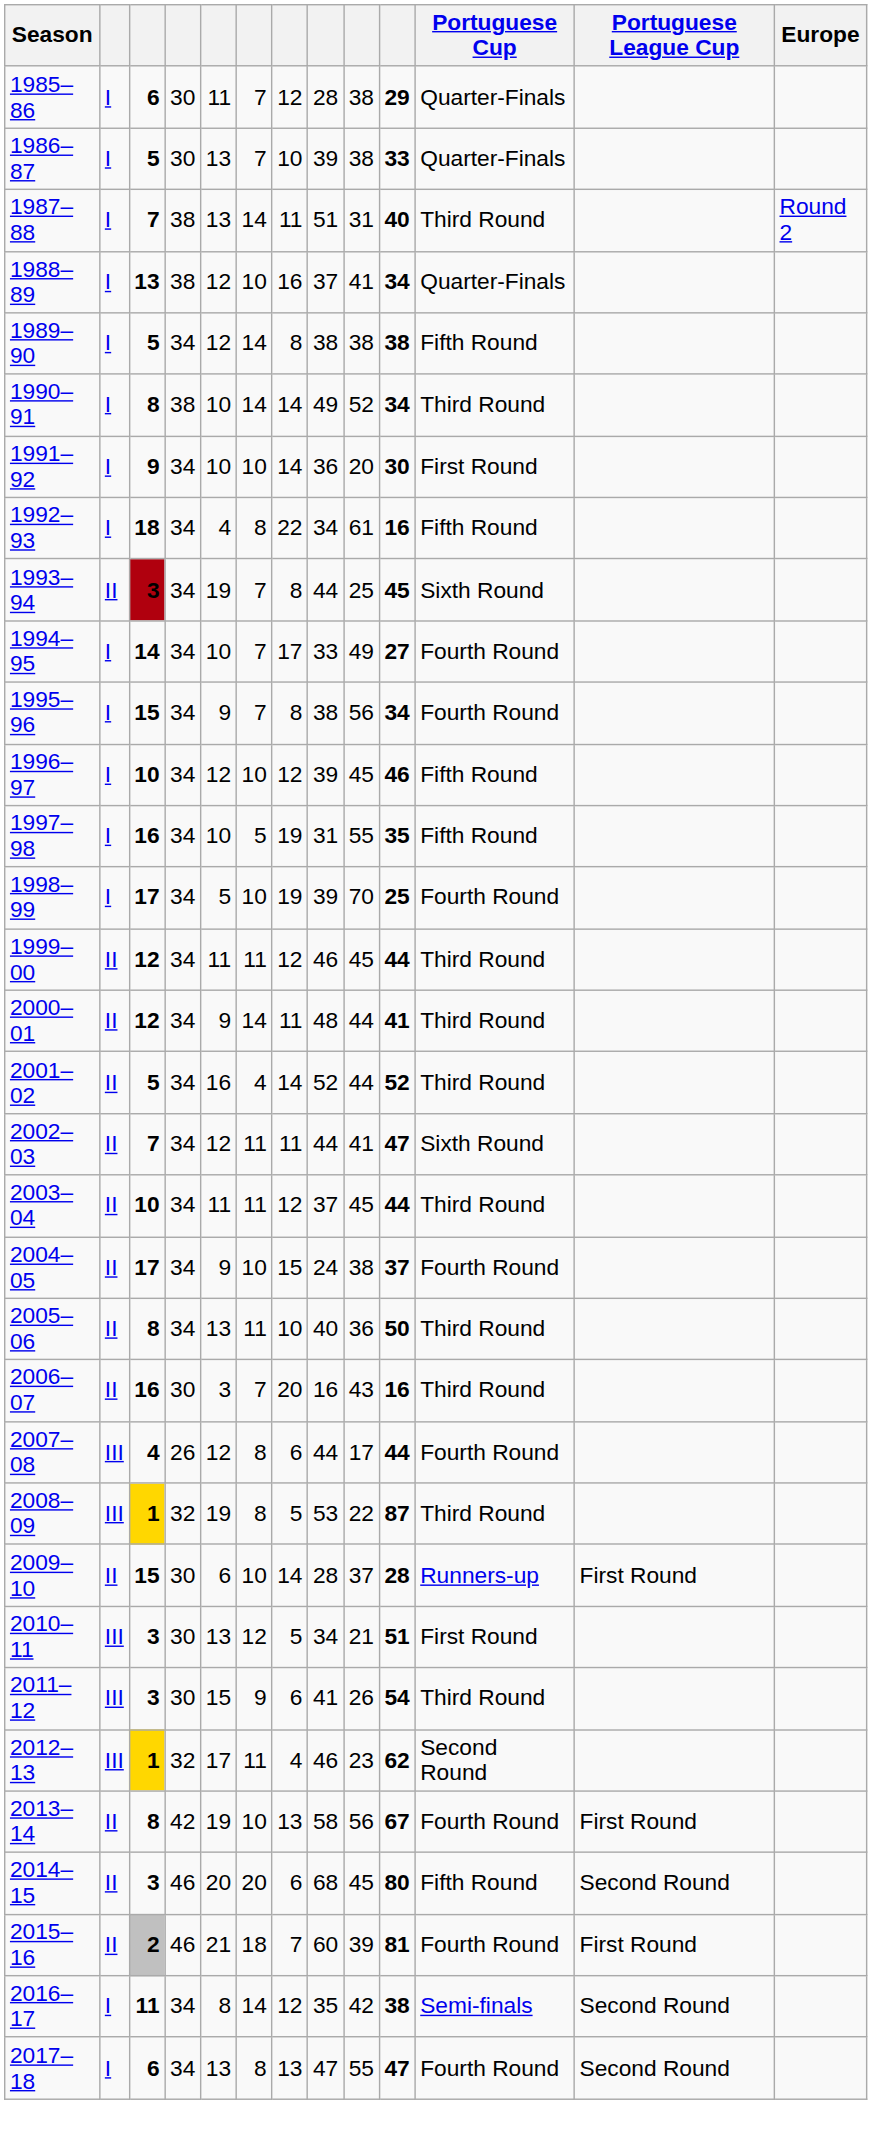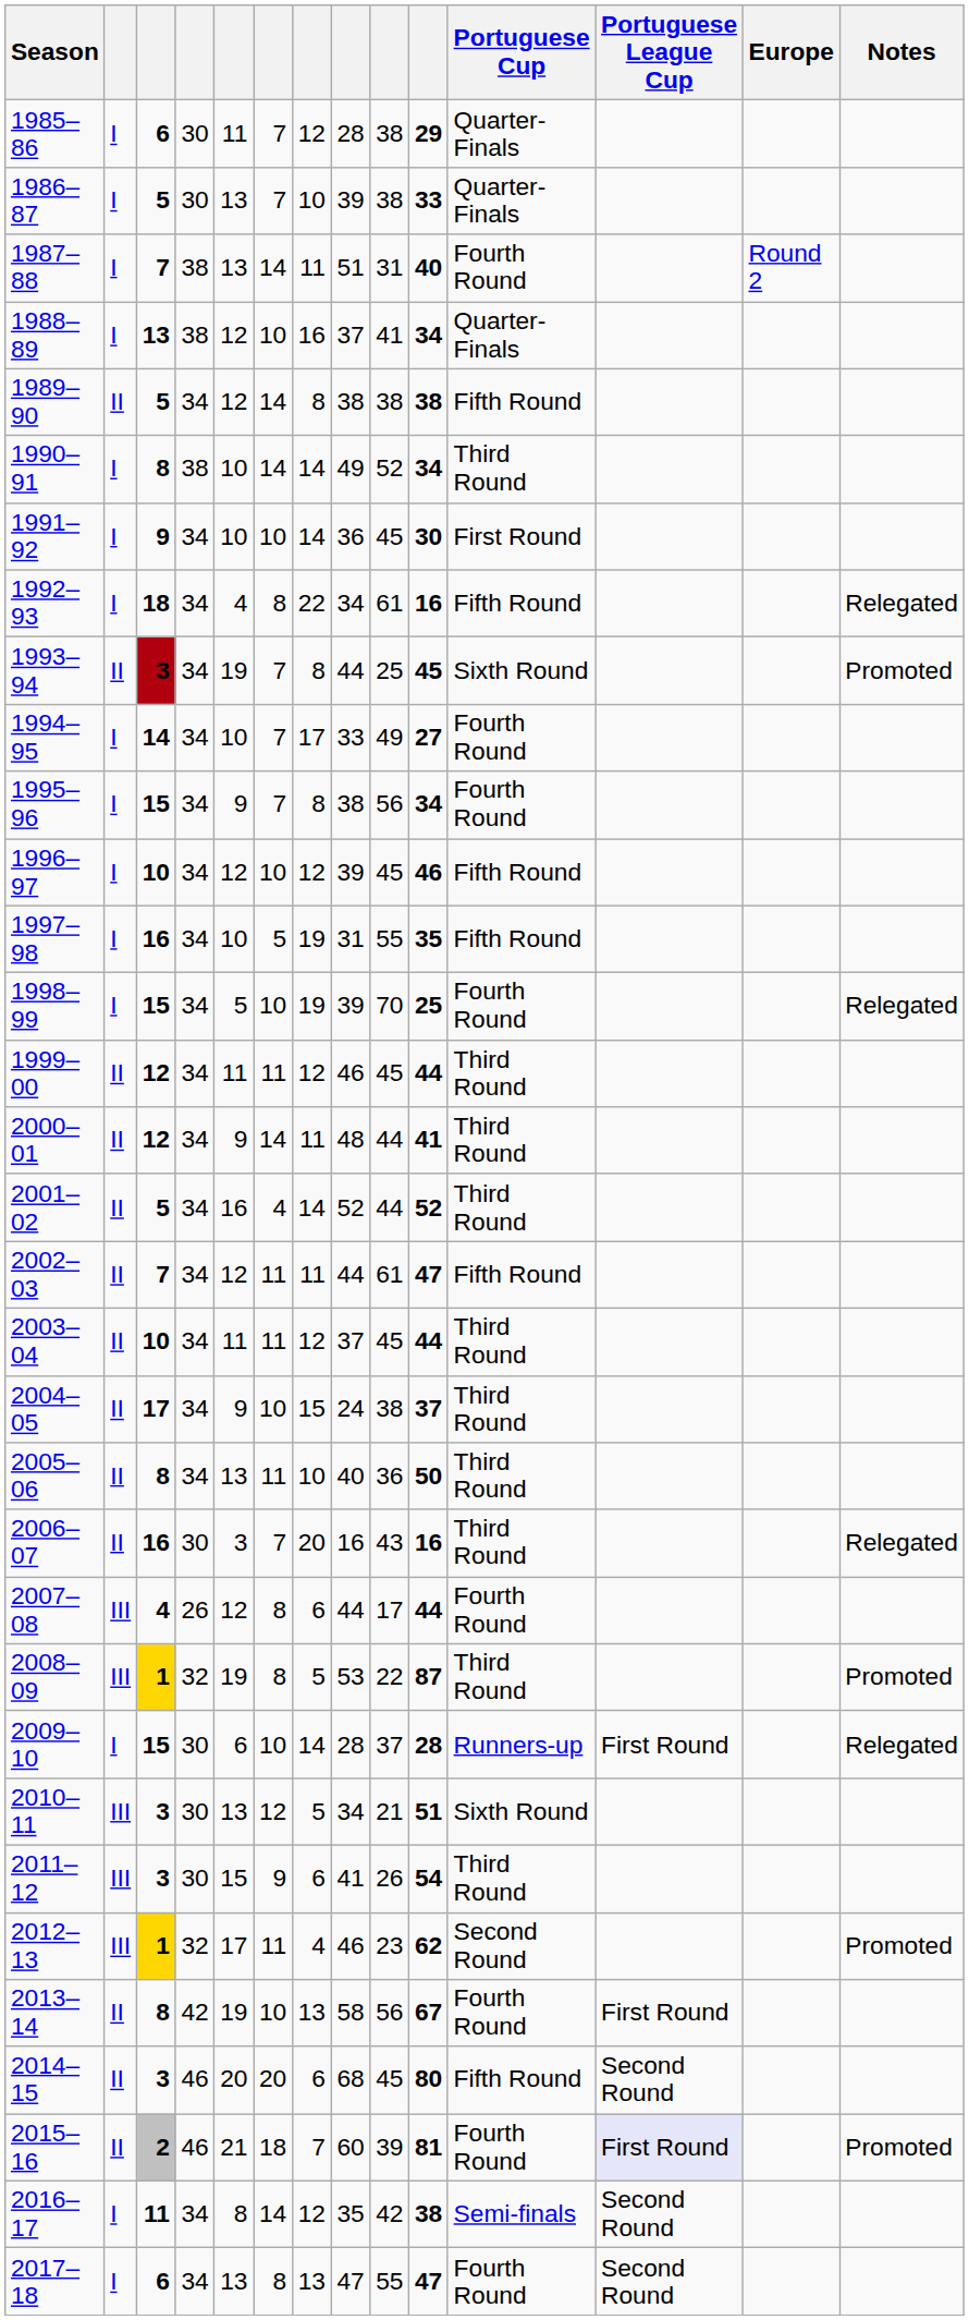+ column: Notes | Relegated | Promoted | Relegated | Relegated | Promoted | Relegated | Promoted | Promoted
1987–88 | Portuguese Cup: Third Round -> Fourth Round
1989–90 | column 2: I -> II
1991–92 | column 9: 20 -> 45
1998–99 | column 3: 17 -> 15
2002–03 | column 9: 41 -> 61
2002–03 | Portuguese Cup: Sixth Round -> Fifth Round
2004–05 | Portuguese Cup: Fourth Round -> Third Round
2009–10 | column 2: II -> I
2010–11 | Portuguese Cup: First Round -> Sixth Round
2015–16 | Portuguese League Cup: no background -> lavender background
